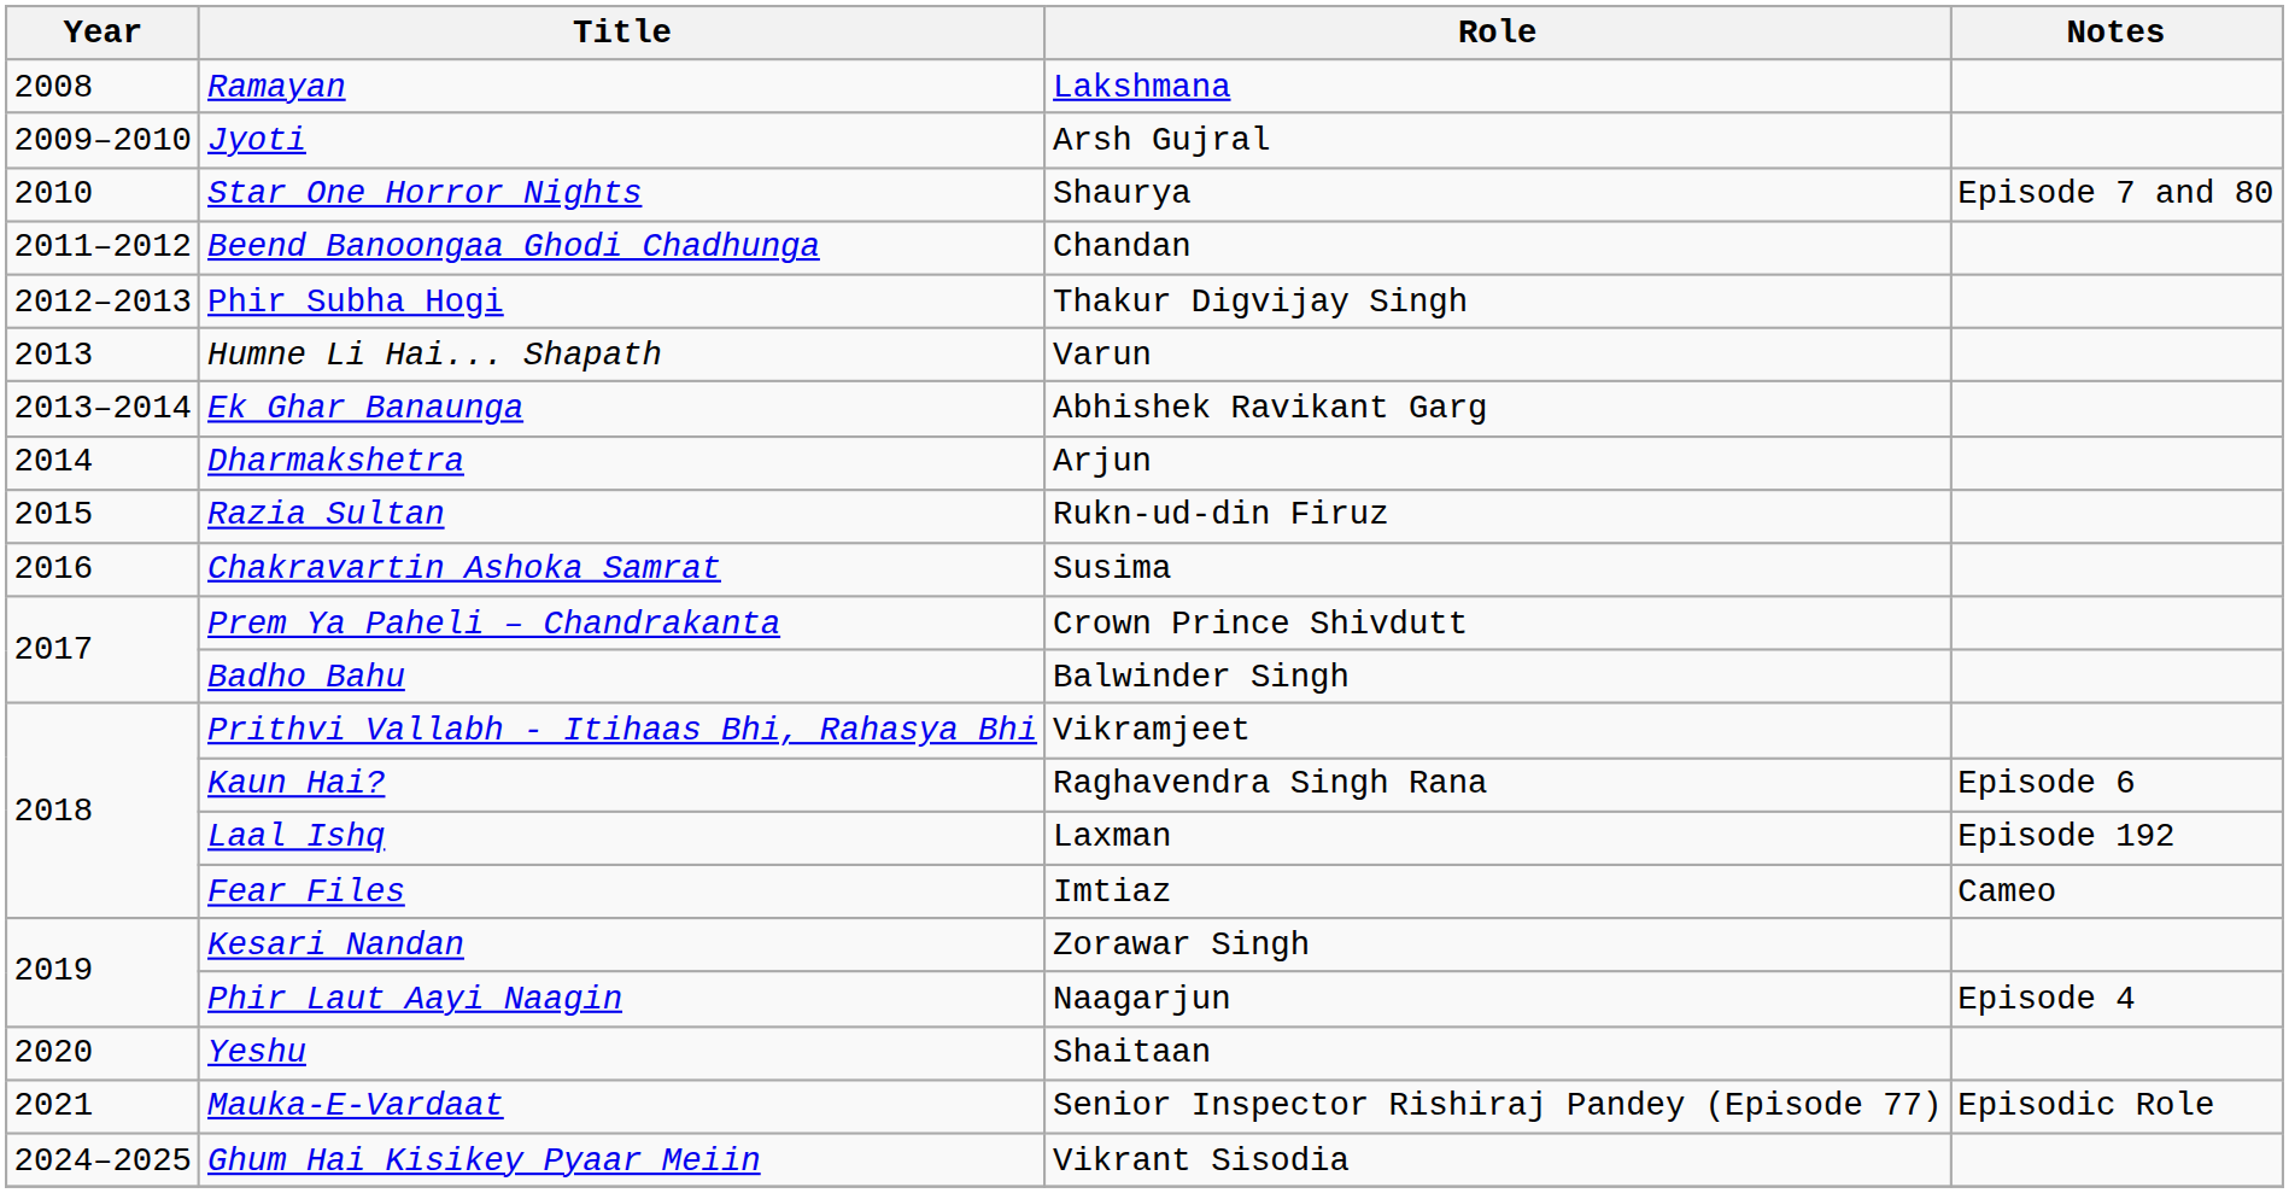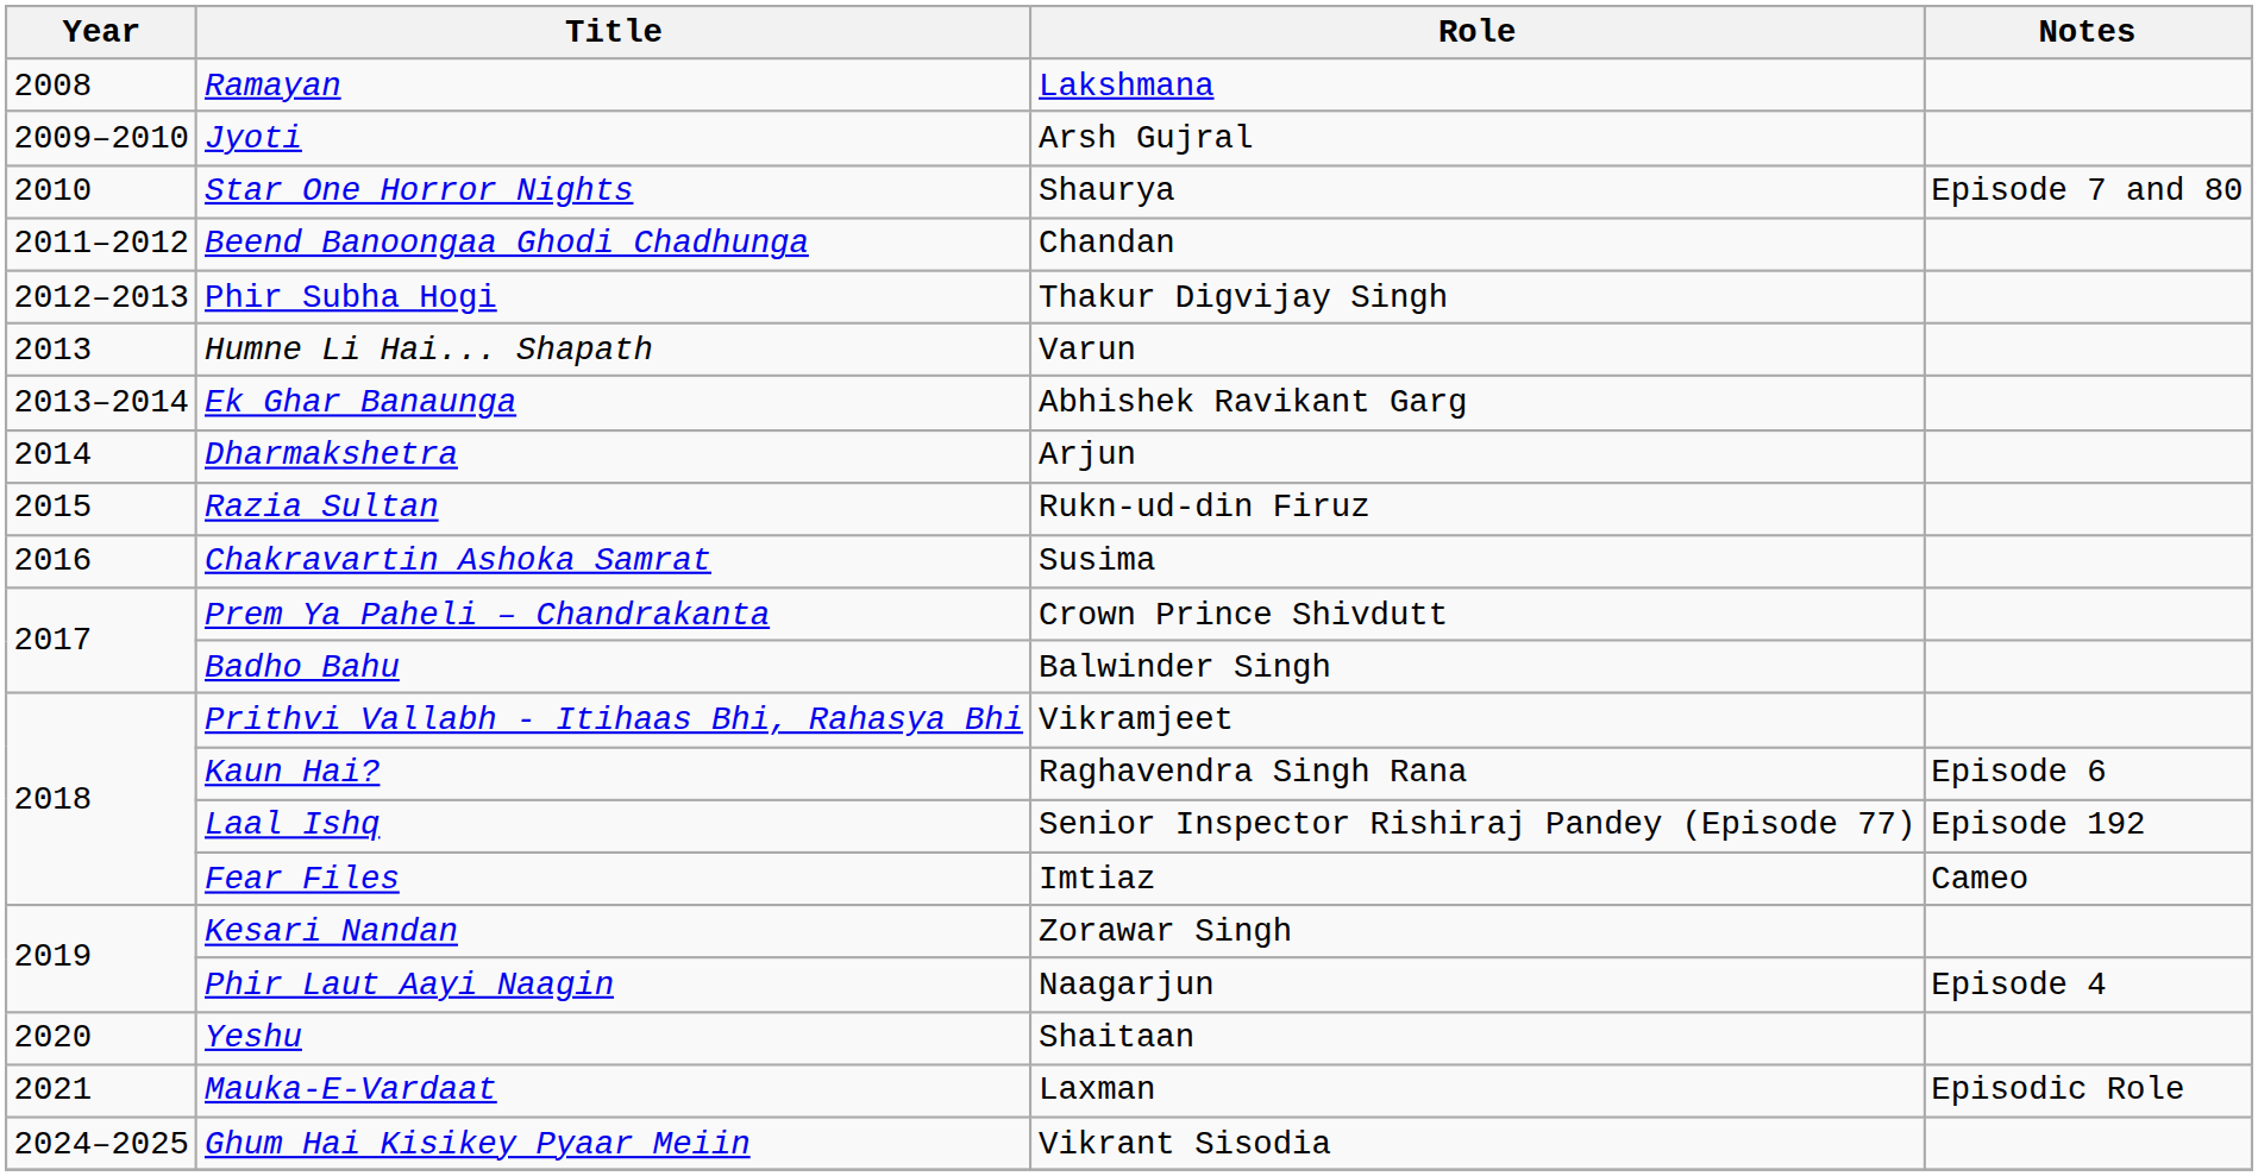Laal Ishq | Role: Laxman -> Senior Inspector Rishiraj Pandey (Episode 77)
Mauka-E-Vardaat | Role: Senior Inspector Rishiraj Pandey (Episode 77) -> Laxman
